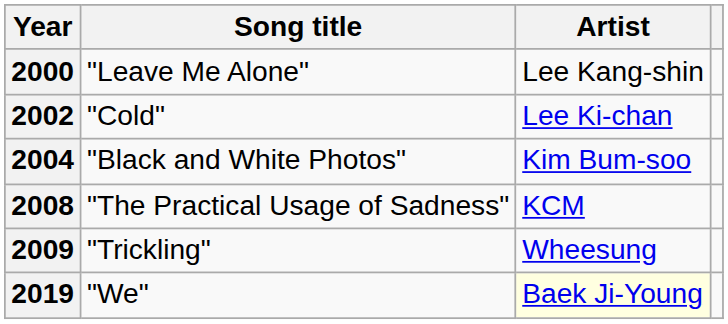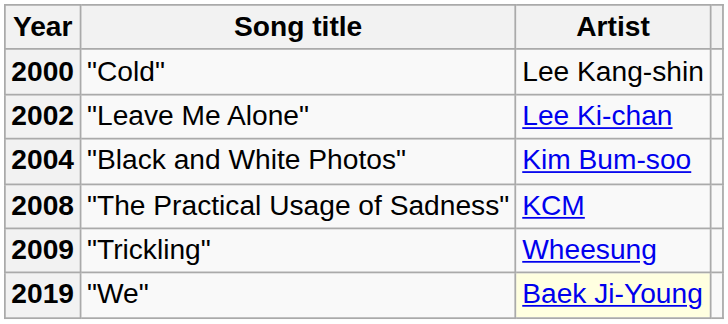2000 | Song title: "Leave Me Alone" -> "Cold"
2002 | Song title: "Cold" -> "Leave Me Alone"
